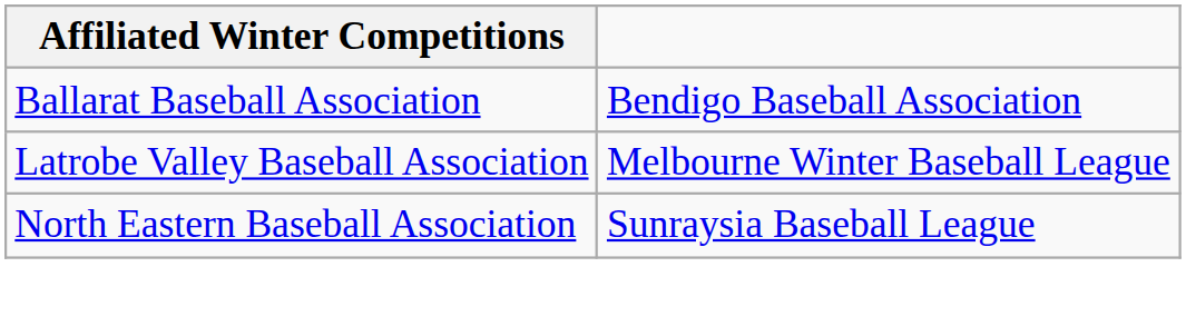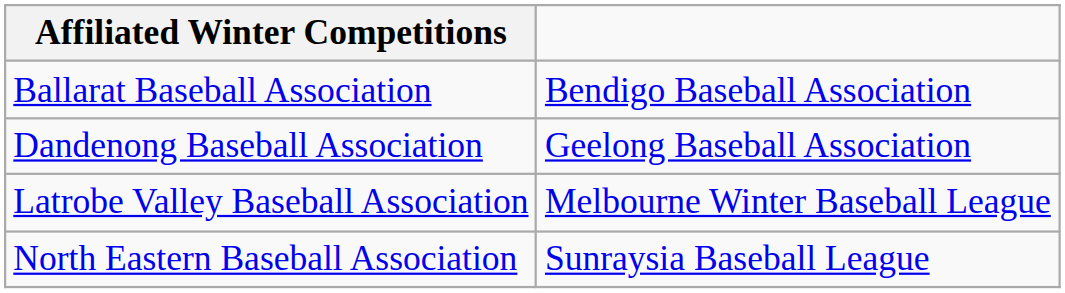+ row: Dandenong Baseball Association | Geelong Baseball Association
